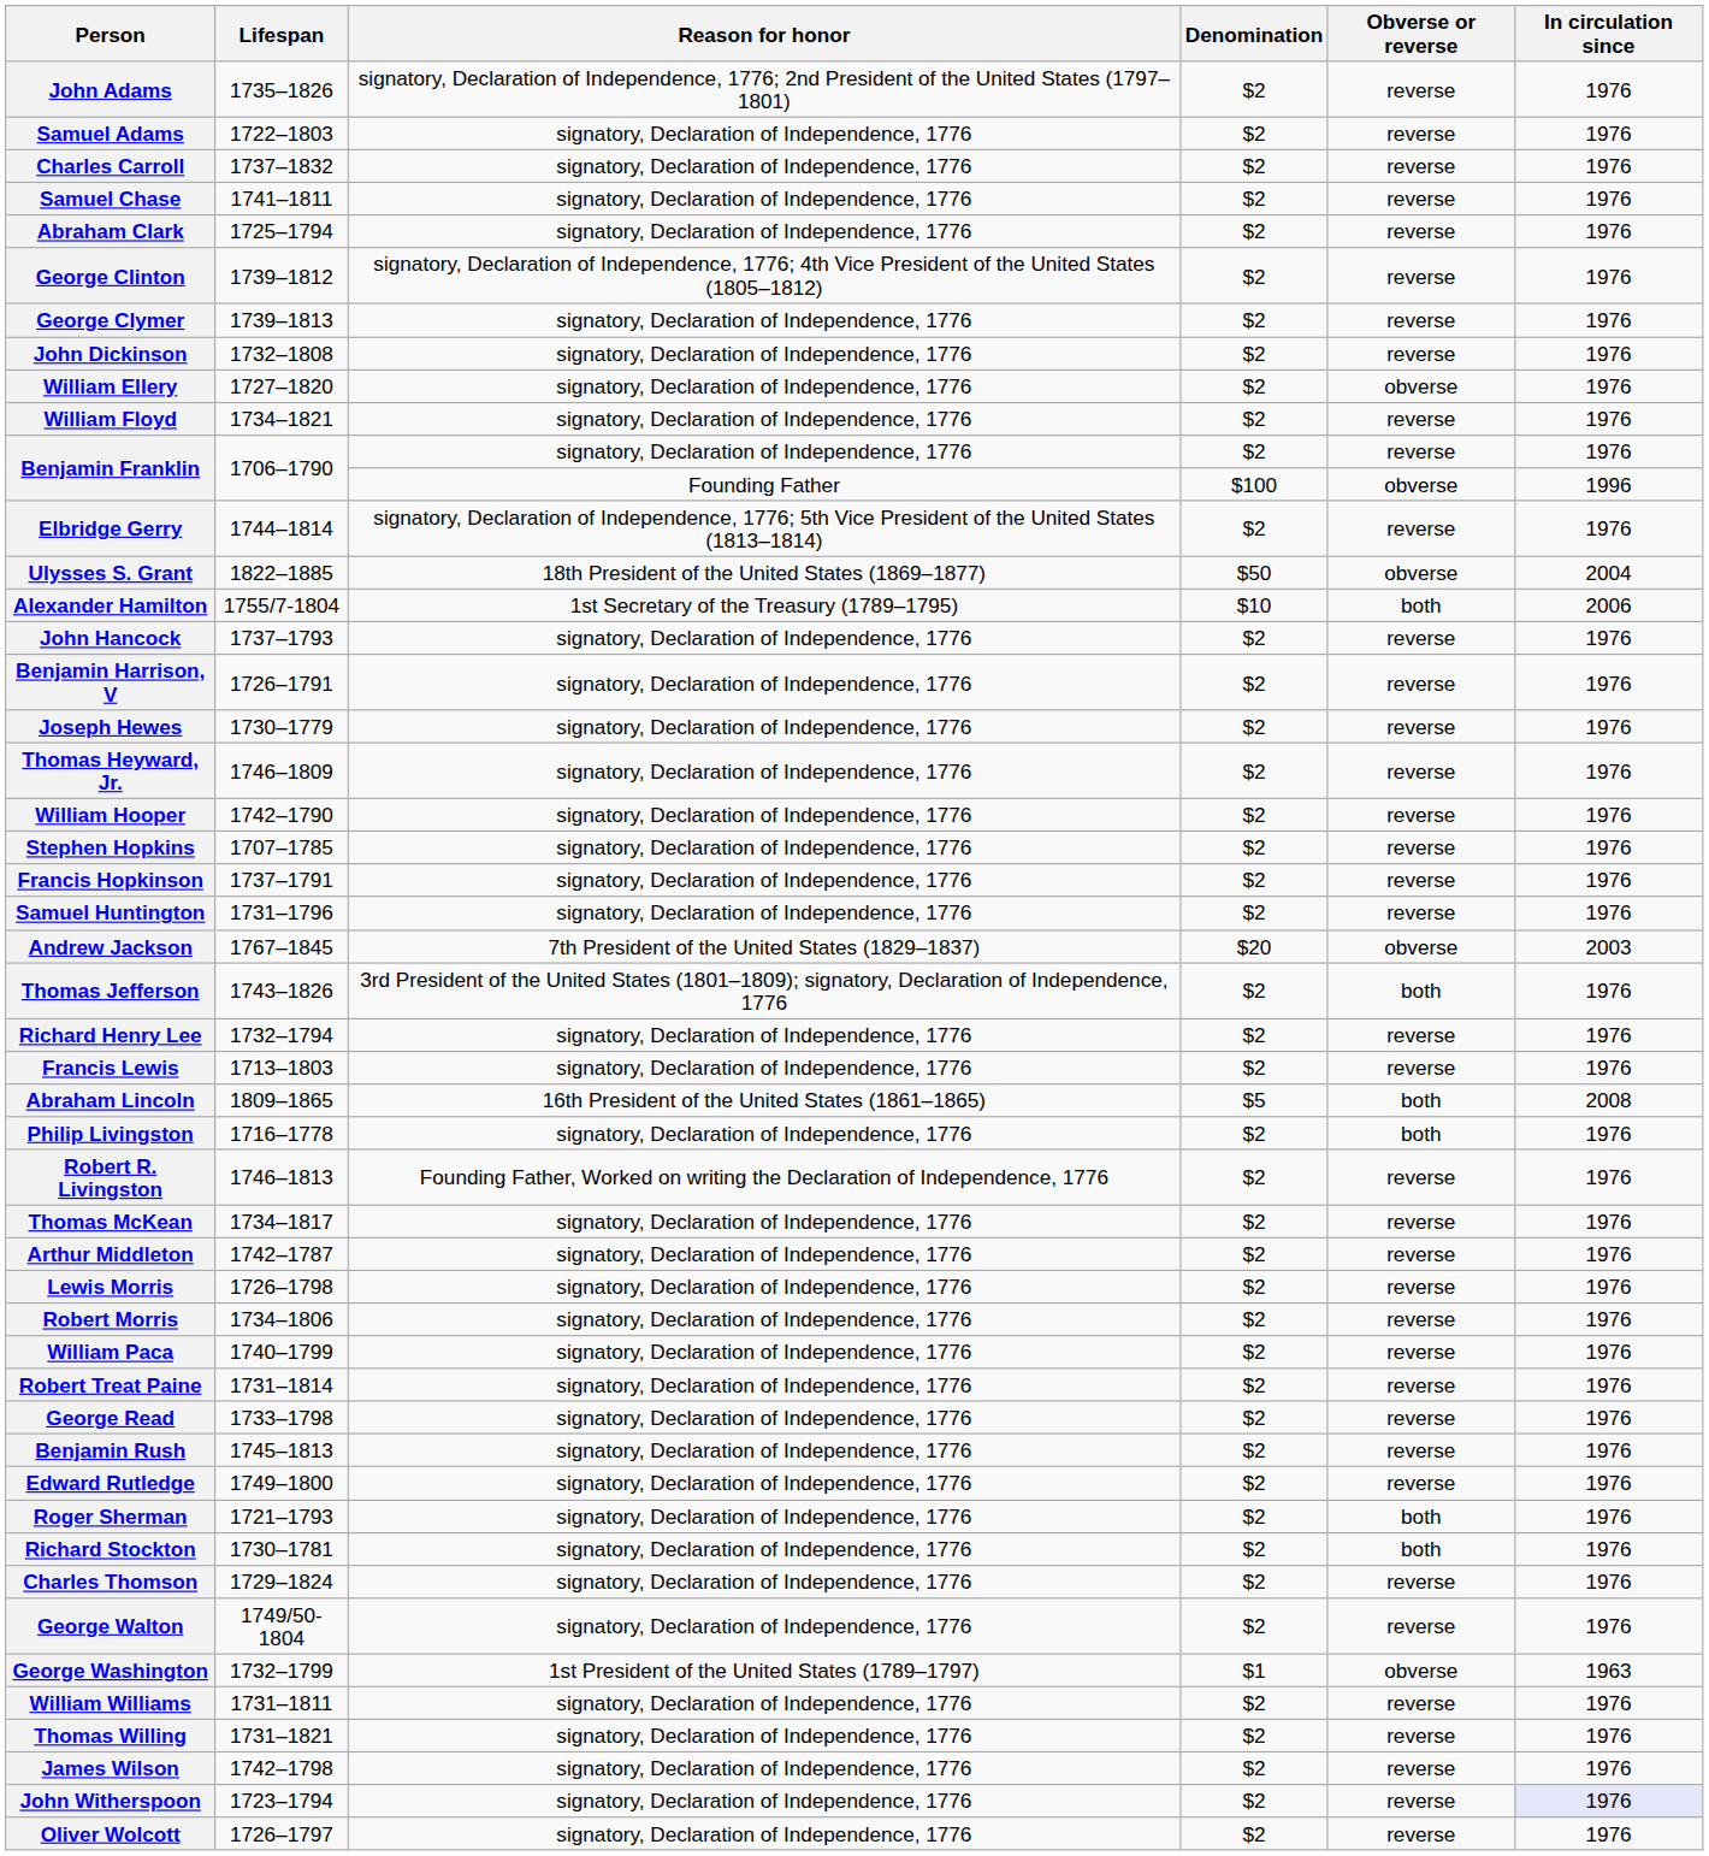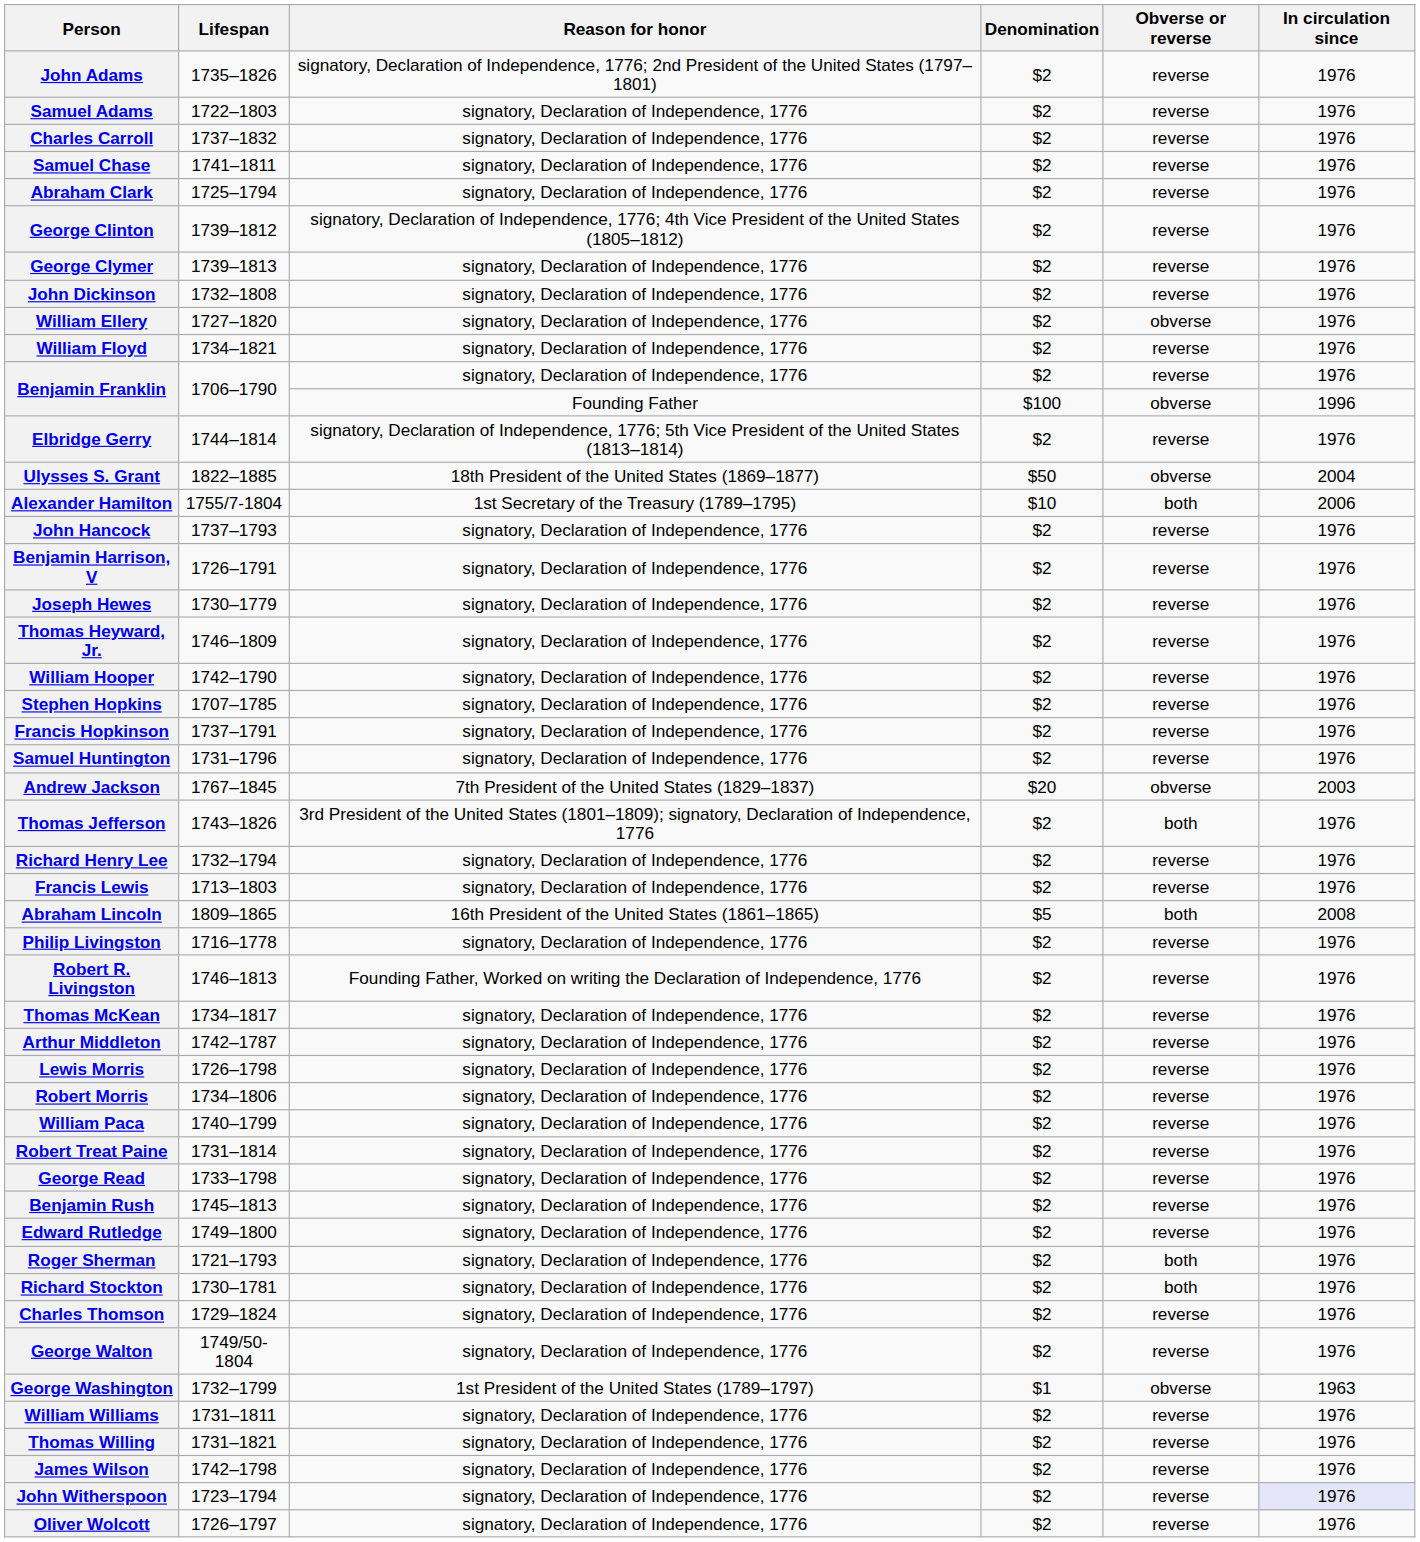Philip Livingston | Obverse or reverse: both -> reverse
